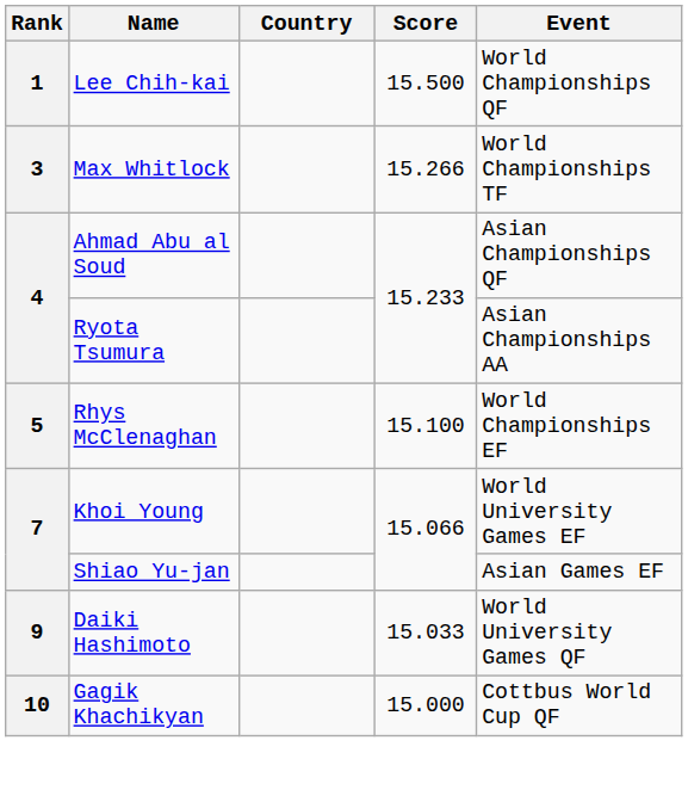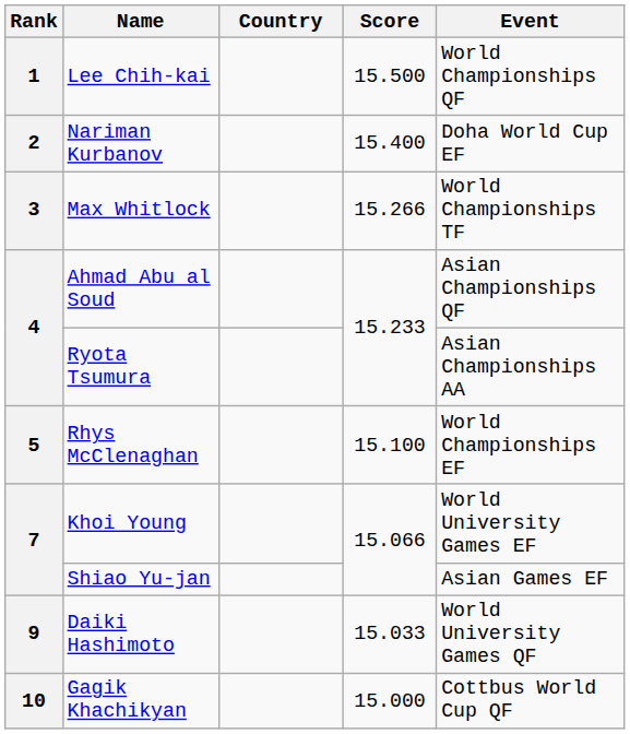+ row: 2 | Nariman Kurbanov | 15.400 | Doha World Cup EF
